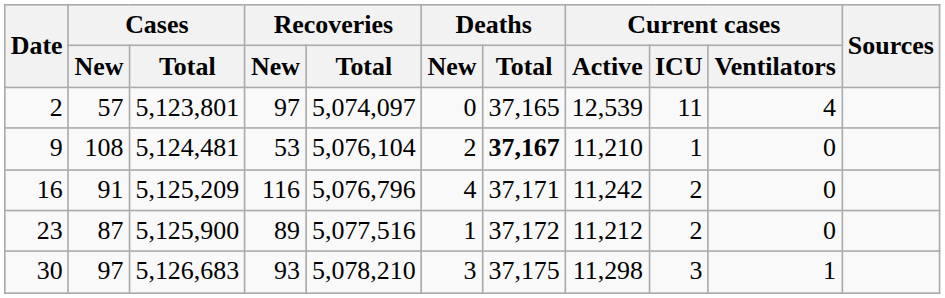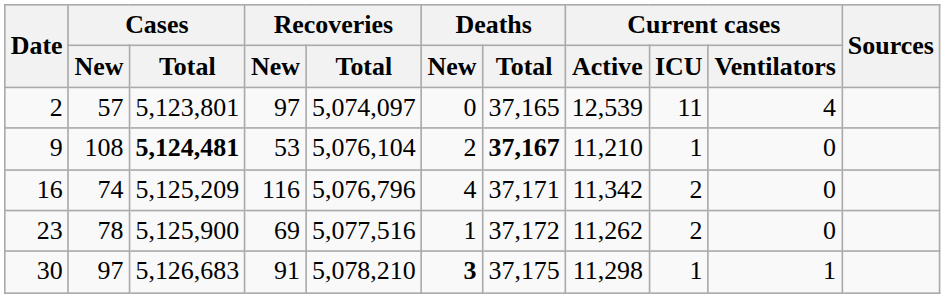9 | Cases / Total: normal -> bold
16 | Cases / New: 91 -> 74
16 | Current cases / Active: 11,242 -> 11,342
23 | Cases / New: 87 -> 78
23 | Recoveries / New: 89 -> 69
23 | Current cases / Active: 11,212 -> 11,262
30 | Recoveries / New: 93 -> 91
30 | Deaths / New: normal -> bold
30 | Current cases / ICU: 3 -> 1
